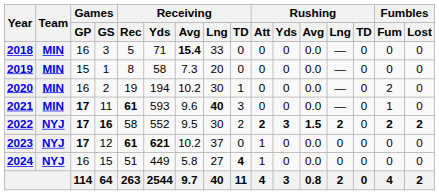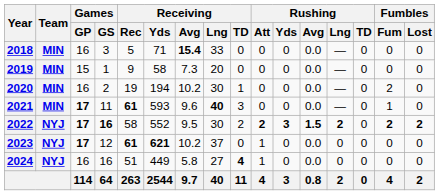2019 | Receiving / Rec: 8 -> 9
2024 | Games / GS: 15 -> 16
